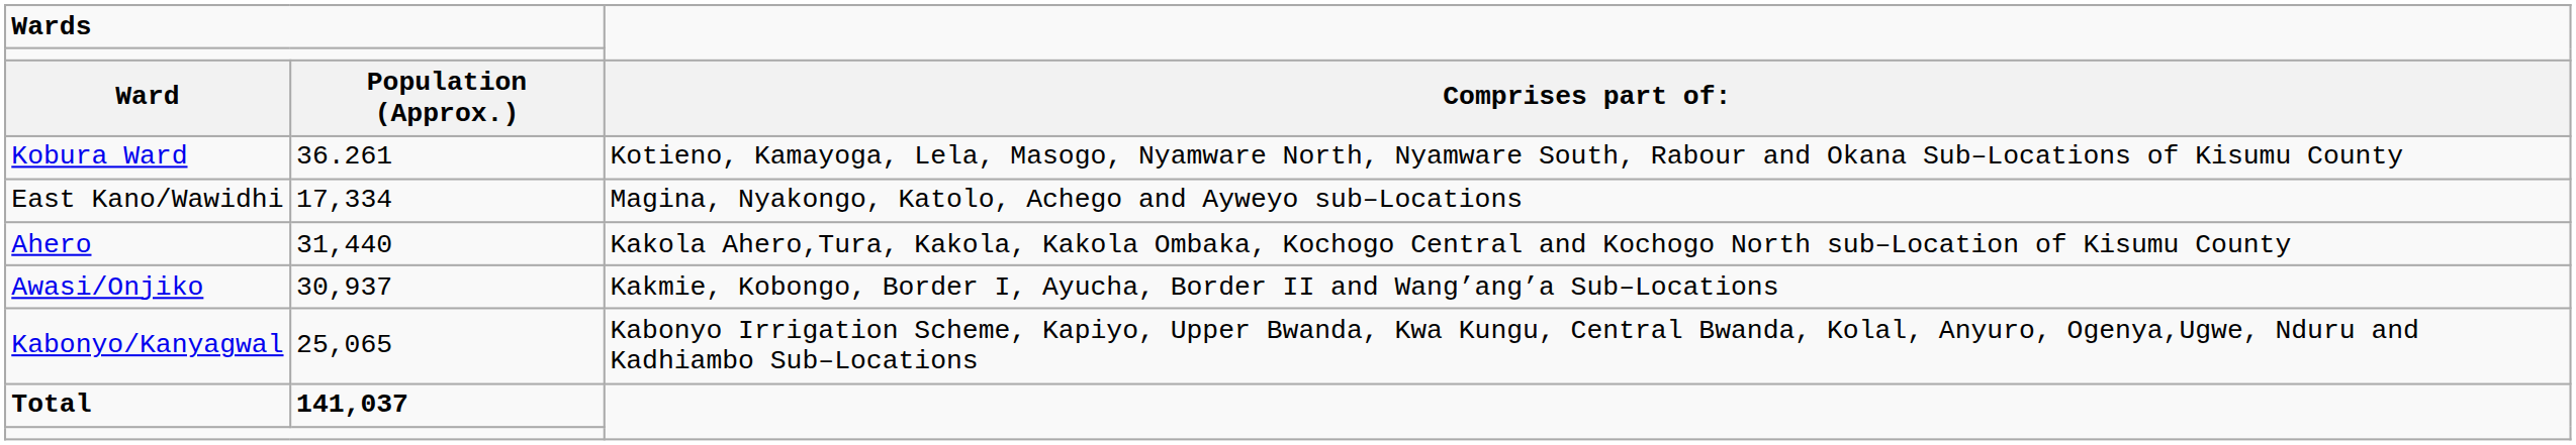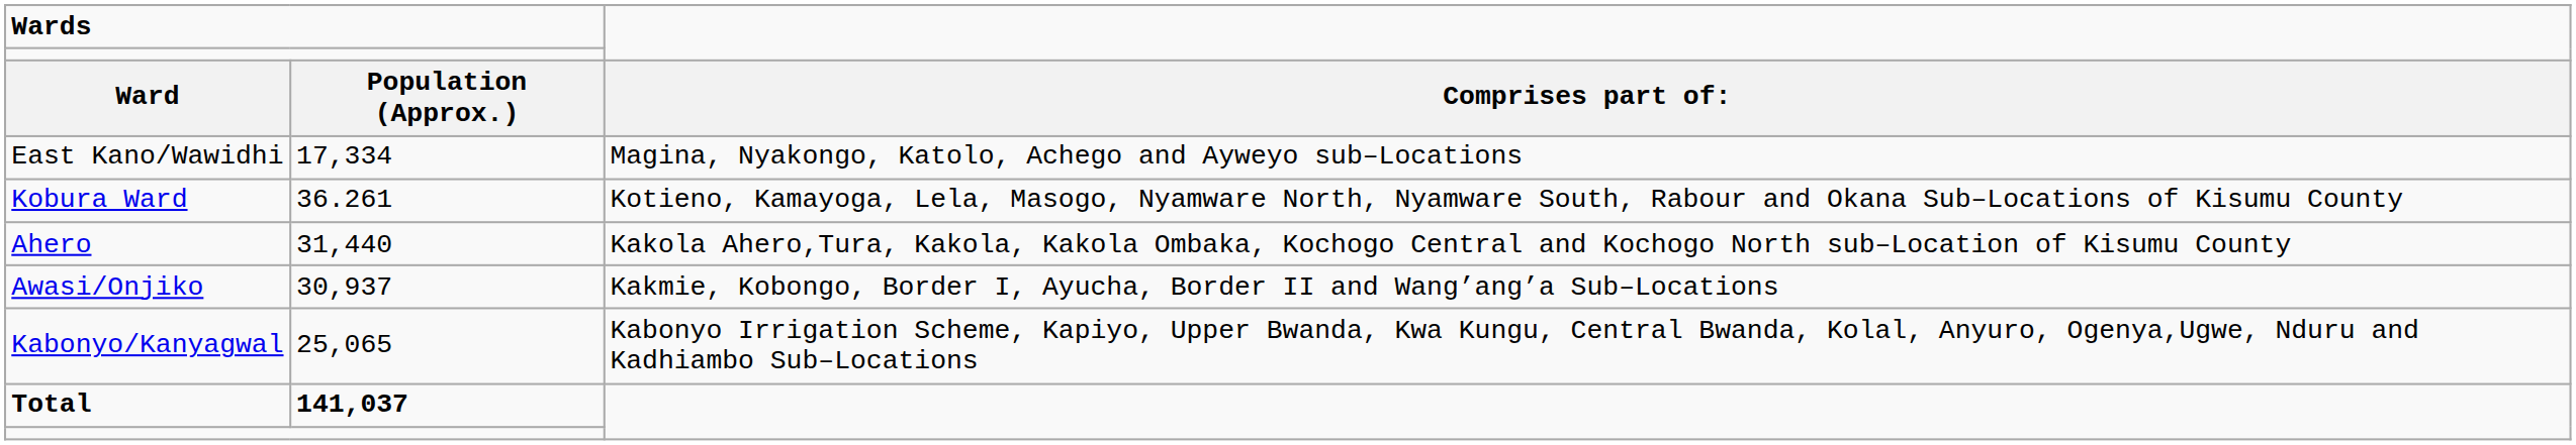rows swapped: Kobura Ward <-> East Kano/Wawidhi
